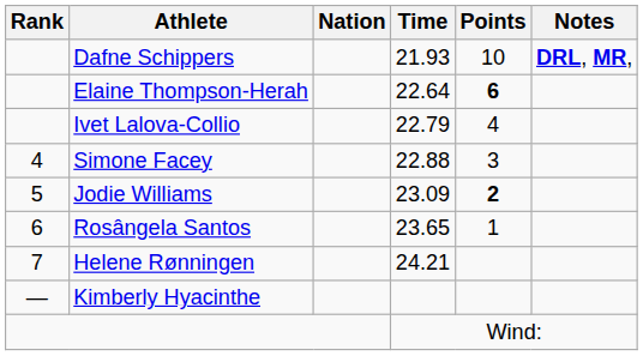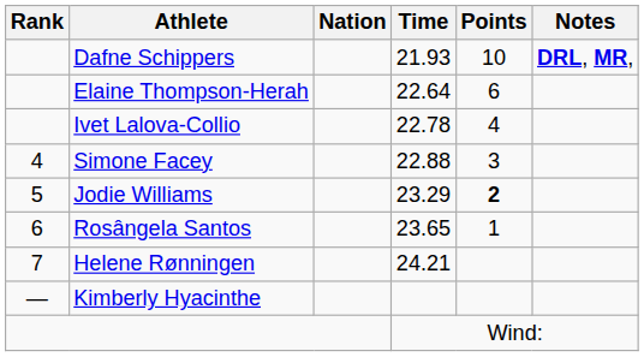Elaine Thompson-Herah | Points: bold -> normal
Ivet Lalova-Collio | Time: 22.79 -> 22.78
Jodie Williams | Time: 23.09 -> 23.29
